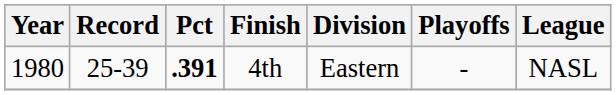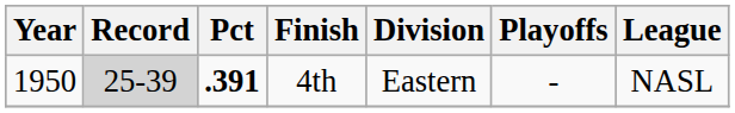4th | Year: 1980 -> 1950
4th | Record: no background -> lightgrey background
